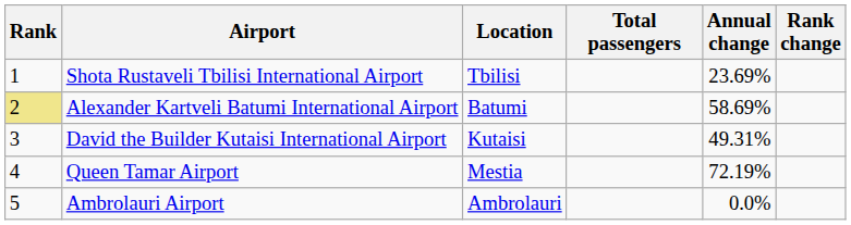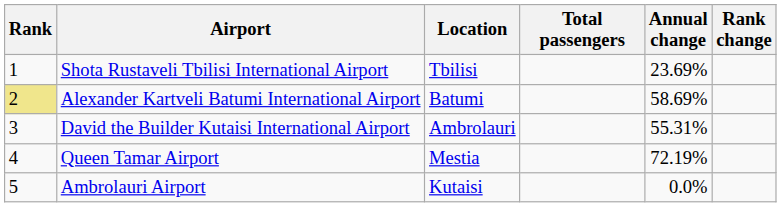David the Builder Kutaisi International Airport | Location: Kutaisi -> Ambrolauri
David the Builder Kutaisi International Airport | Annual change: 49.31% -> 55.31%
Ambrolauri Airport | Location: Ambrolauri -> Kutaisi
